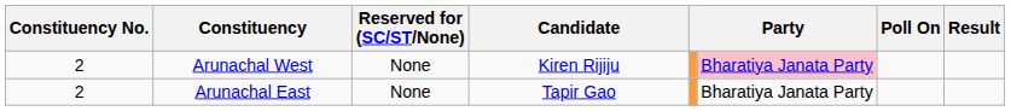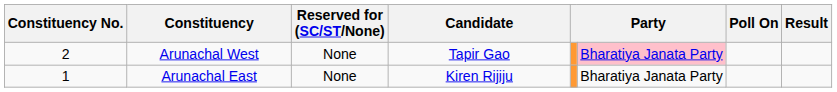Arunachal West | Candidate: Kiren Rijiju -> Tapir Gao
Arunachal East | Constituency No.: 2 -> 1
Arunachal East | Candidate: Tapir Gao -> Kiren Rijiju
